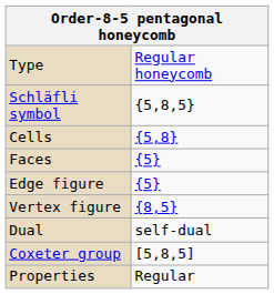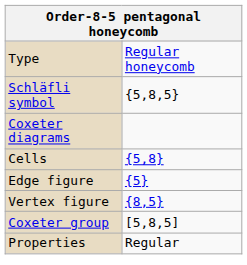+ row: Coxeter diagrams
- row: Faces | {5}
- row: Dual | self-dual
